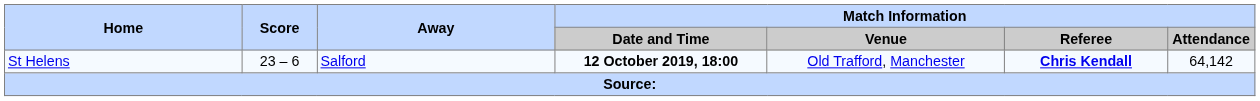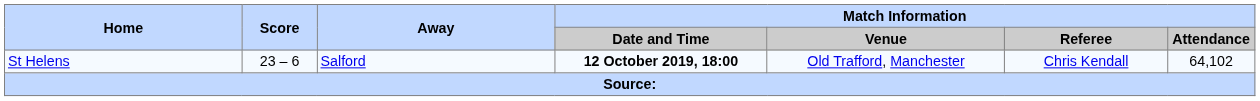St Helens | Match Information / Referee: bold -> normal
St Helens | Match Information / Attendance: 64,142 -> 64,102
